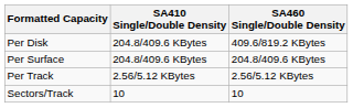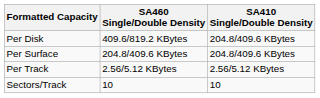columns swapped: SA410 Single/Double Density <-> SA460 Single/Double Density
